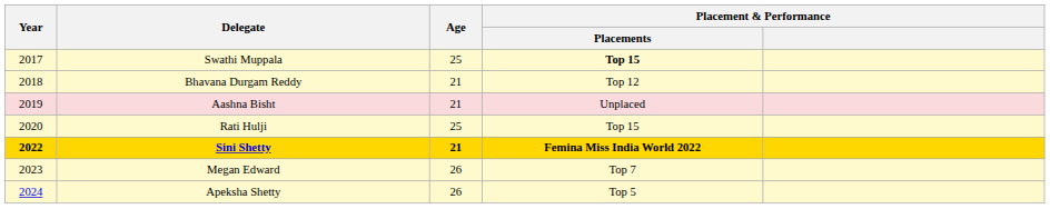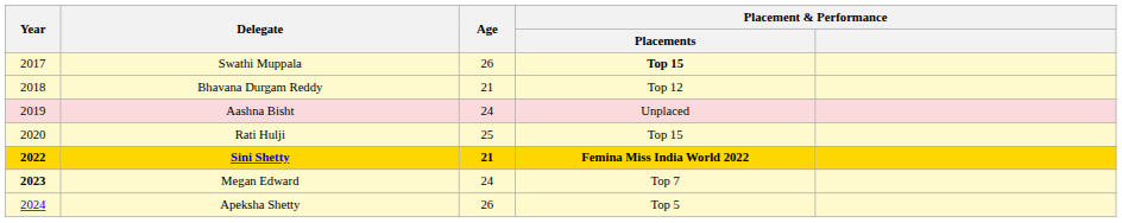Swathi Muppala | Age: 25 -> 26
Aashna Bisht | Age: 21 -> 24
Megan Edward | Year: normal -> bold
Megan Edward | Age: 26 -> 24
